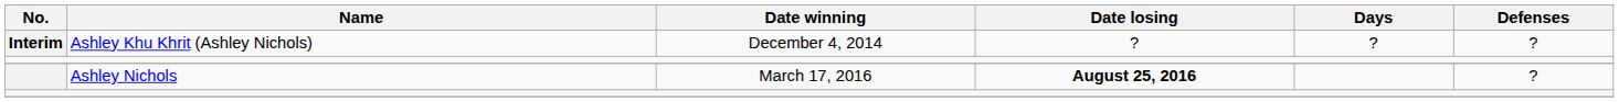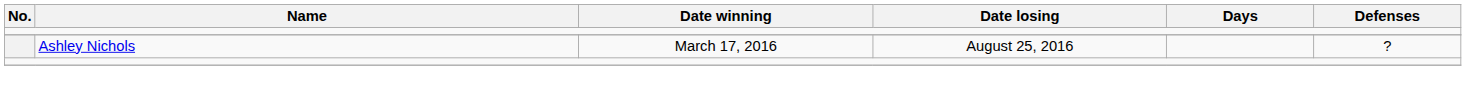- row: Interim | Ashley Khu Khrit (Ashley Nichols) | December 4, 2014 | ? | ? | ?
Ashley Nichols | Date losing: bold -> normal
